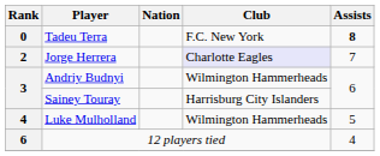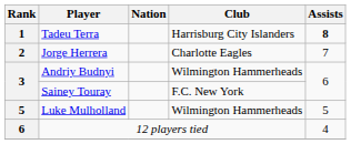Tadeu Terra | Rank: 0 -> 1
Tadeu Terra | Club: F.C. New York -> Harrisburg City Islanders
Jorge Herrera | Club: lavender background -> no background
Sainey Touray | Club: Harrisburg City Islanders -> F.C. New York
Luke Mulholland | Rank: 4 -> 5
